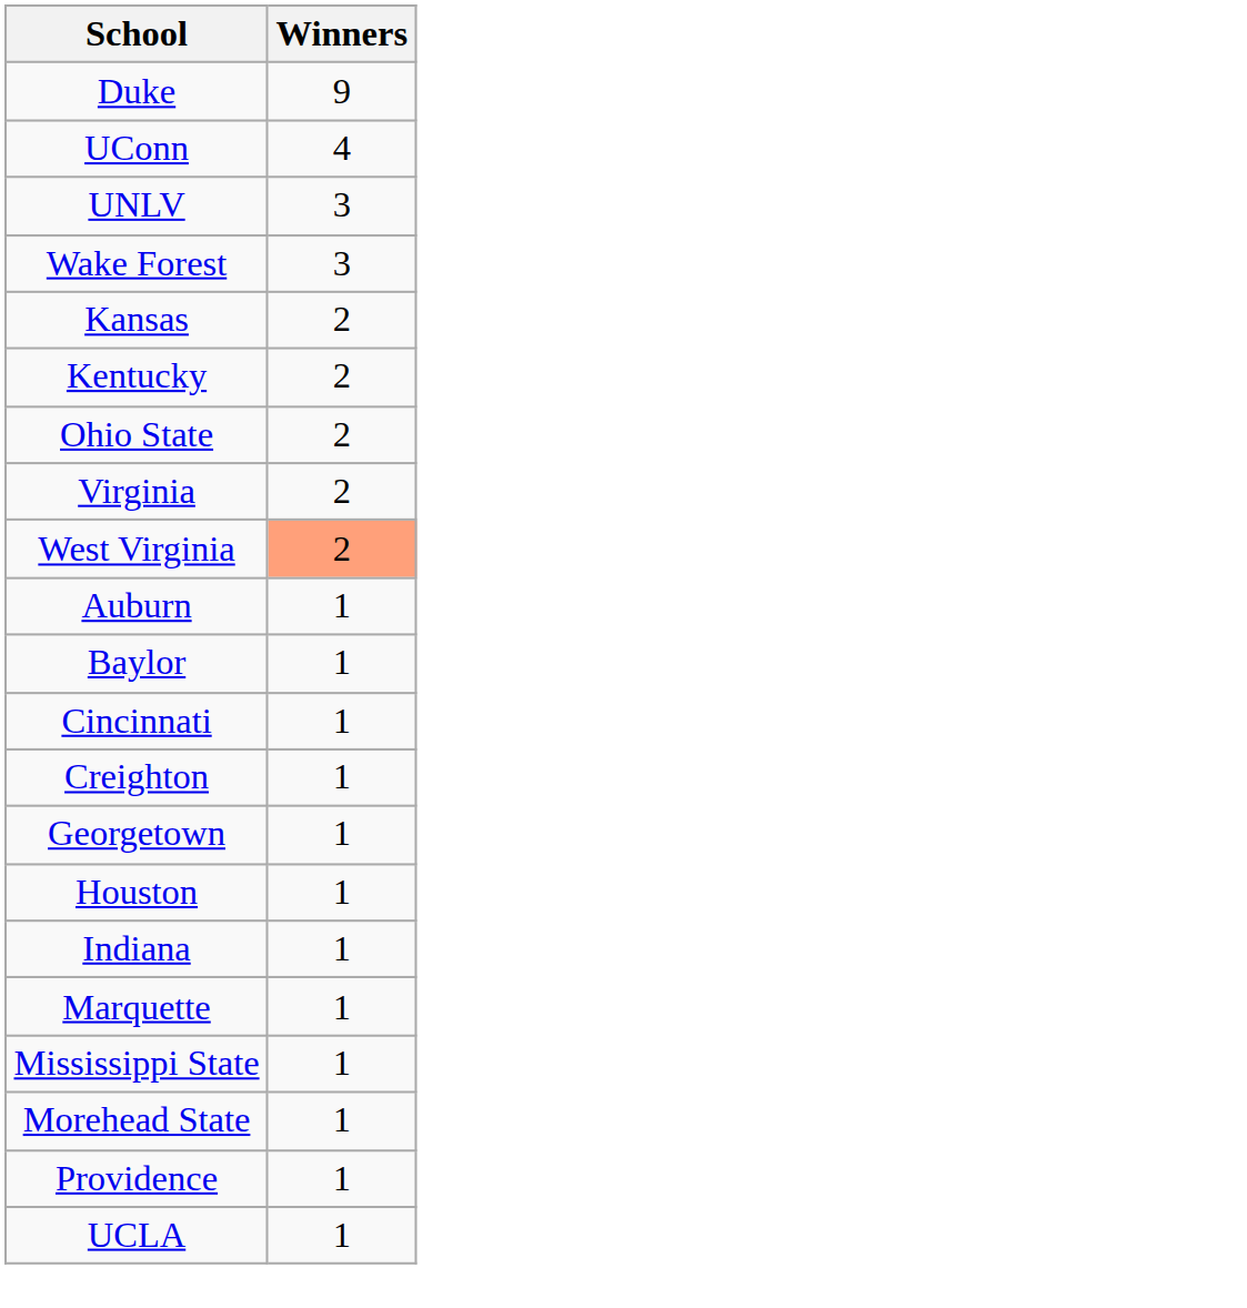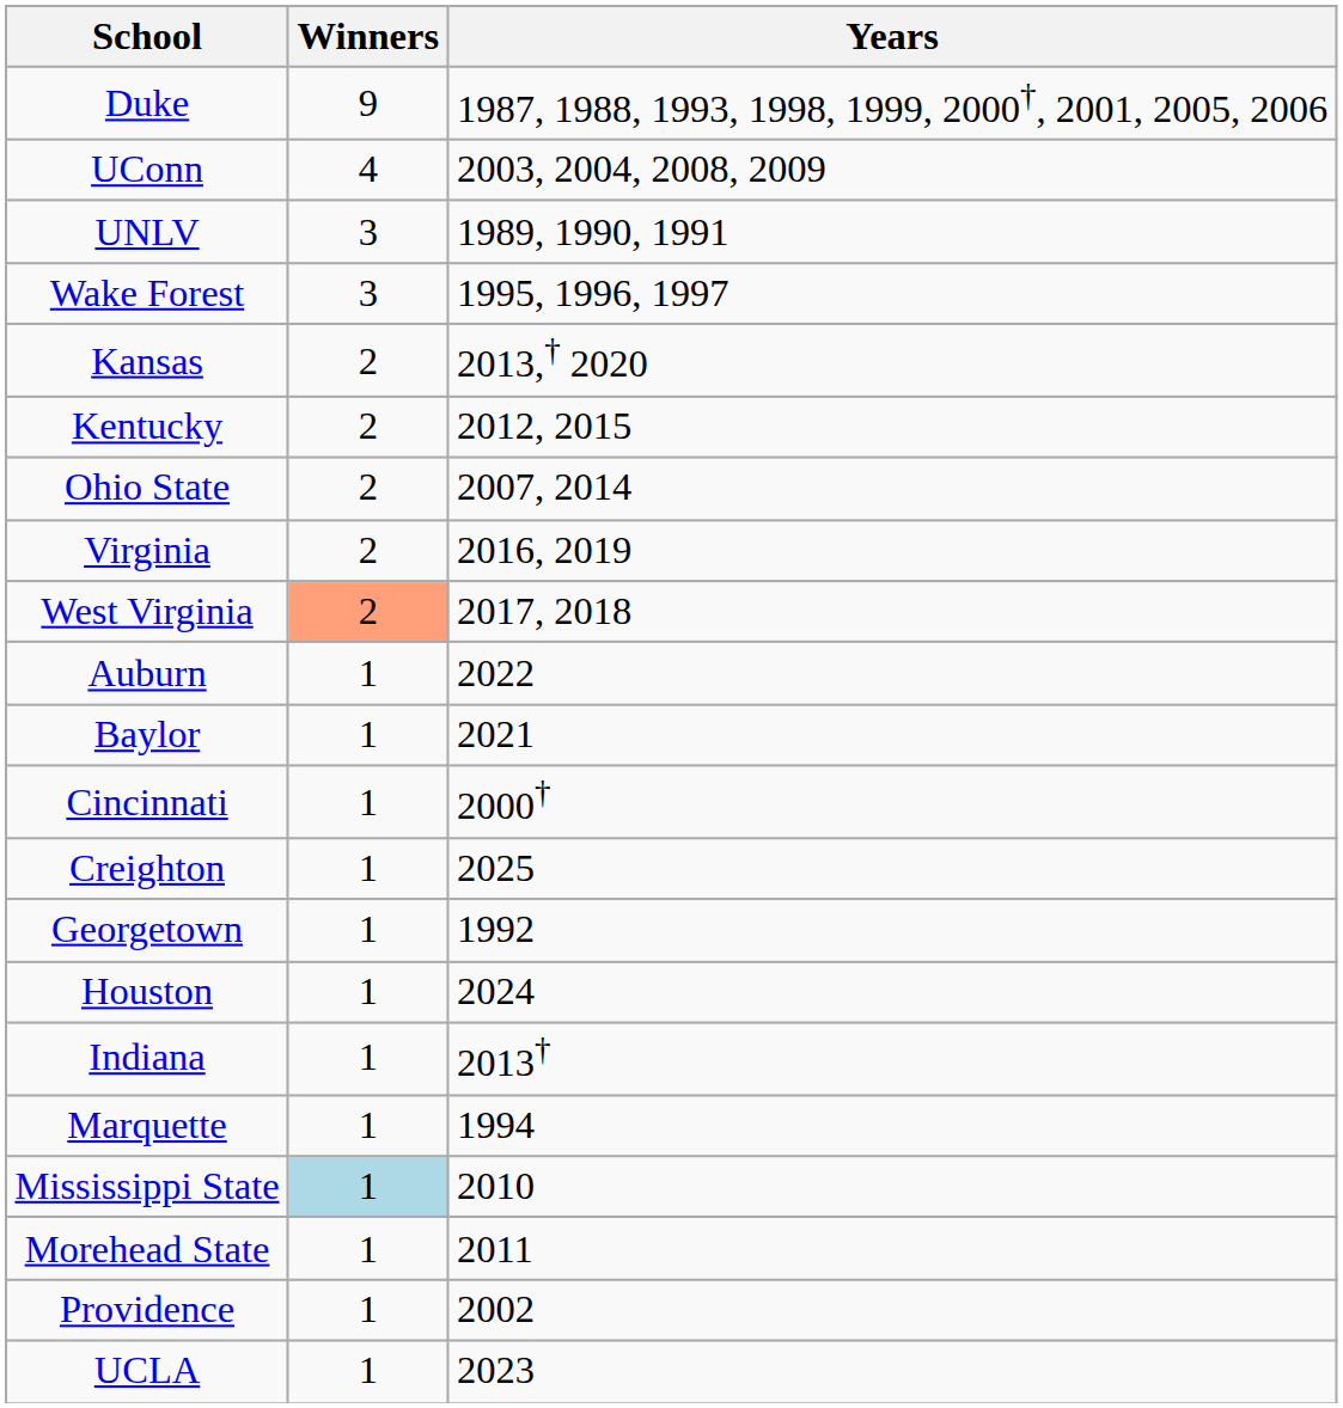+ column: Years | 1987, 1988, 1993, 1998, 1999, 2000†, 2001, 2005, 2006 | 2003, 2004, 2008, 2009 | 1989, 1990, 1991 | 1995, 1996, 1997 | 2013,† 2020 | 2012, 2015 | 2007, 2014 | 2016, 2019 | 2017, 2018 | 2022 | 2021 | 2000† | 2025 | 1992 | 2024 | 2013† | 1994 | 2010 | 2011 | 2002 | 2023
Mississippi State | Winners: no background -> lightblue background
